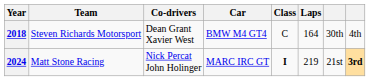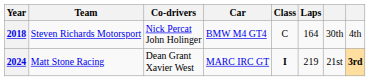2018 | Co-drivers: Dean Grant Xavier West -> Nick Percat John Holinger
2024 | Co-drivers: Nick Percat John Holinger -> Dean Grant Xavier West
